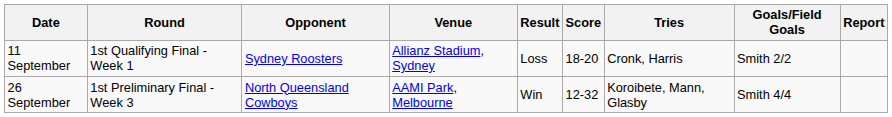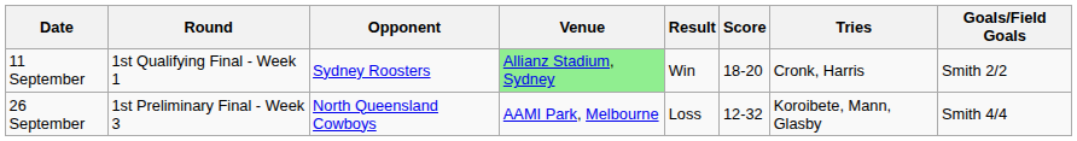- column: Report
11 September | Venue: no background -> lightgreen background
11 September | Result: Loss -> Win
26 September | Result: Win -> Loss
